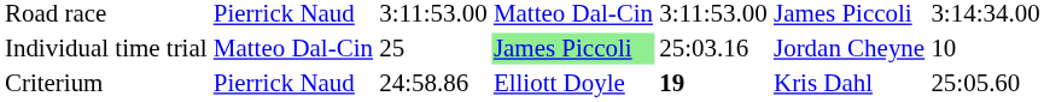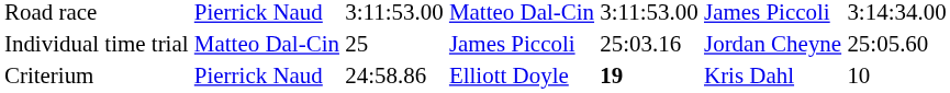Individual time trial | column 4: lightgreen background -> no background
Individual time trial | column 7: 10 -> 25:05.60
Criterium | column 7: 25:05.60 -> 10
